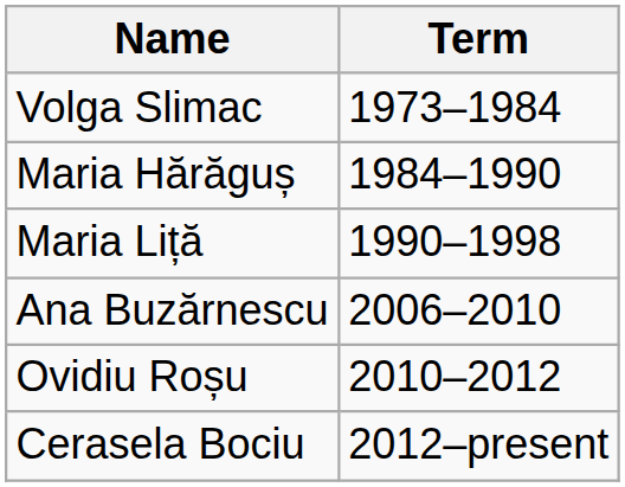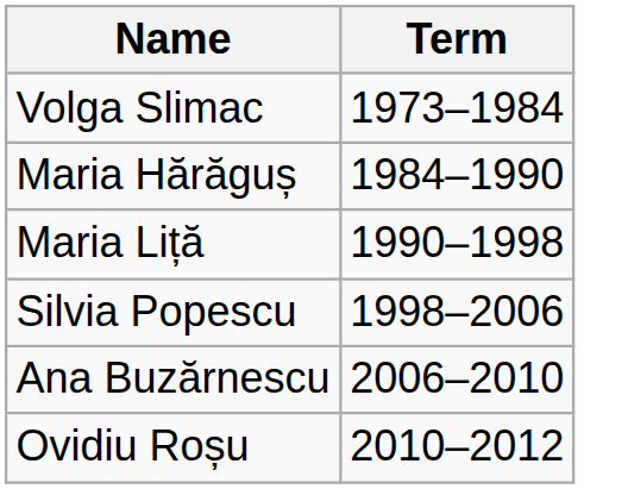+ row: Silvia Popescu | 1998–2006
- row: Cerasela Bociu | 2012–present
